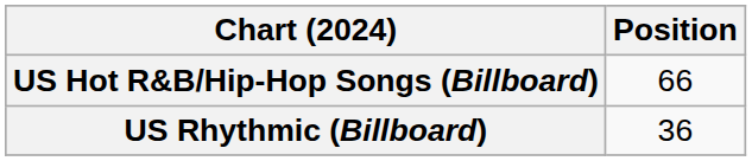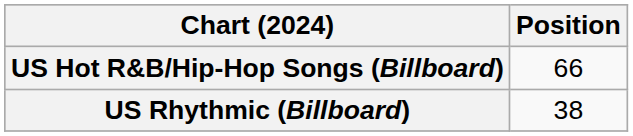US Rhythmic (Billboard) | Position: 36 -> 38
